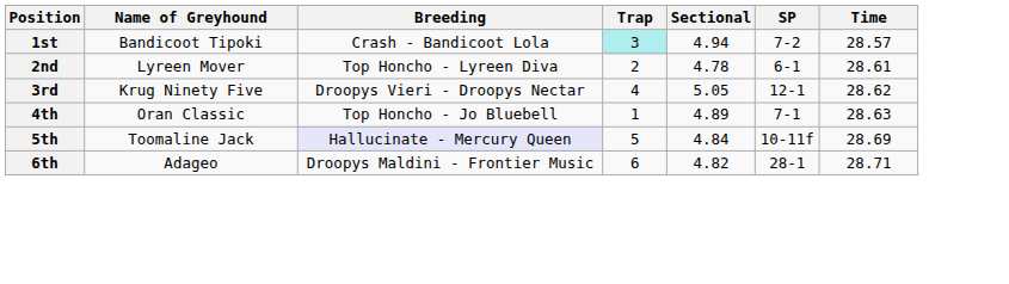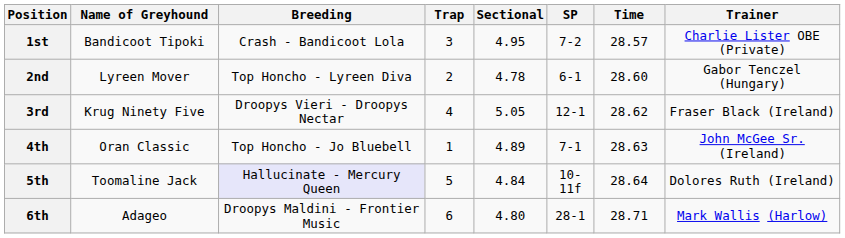+ column: Trainer | Charlie Lister OBE (Private) | Gabor Tenczel (Hungary) | Fraser Black (Ireland) | John McGee Sr. (Ireland) | Dolores Ruth (Ireland) | Mark Wallis (Harlow)
1st | Trap: paleturquoise background -> no background
1st | Sectional: 4.94 -> 4.95
2nd | Time: 28.61 -> 28.60
5th | Time: 28.69 -> 28.64
6th | Sectional: 4.82 -> 4.80
